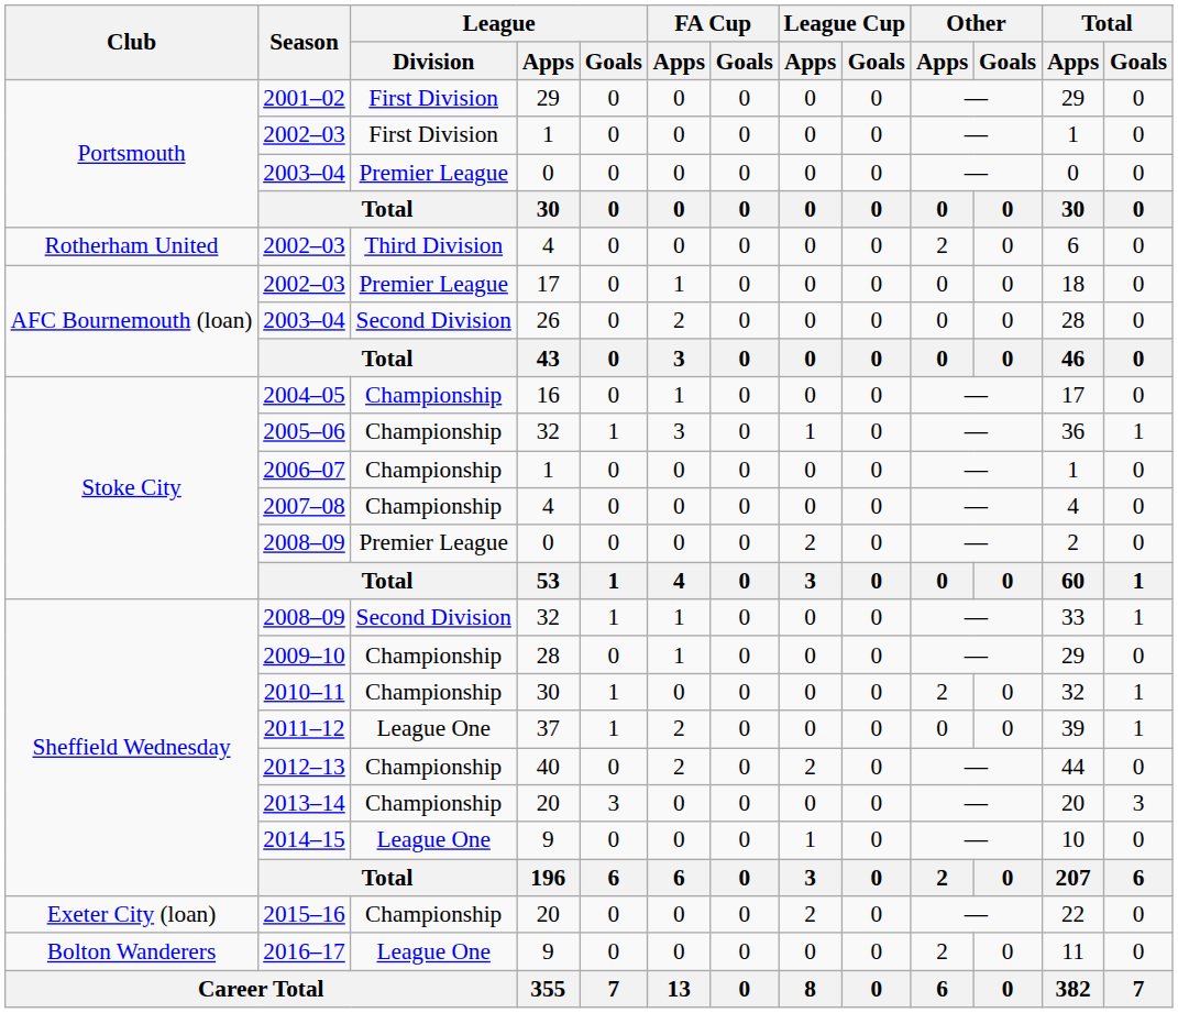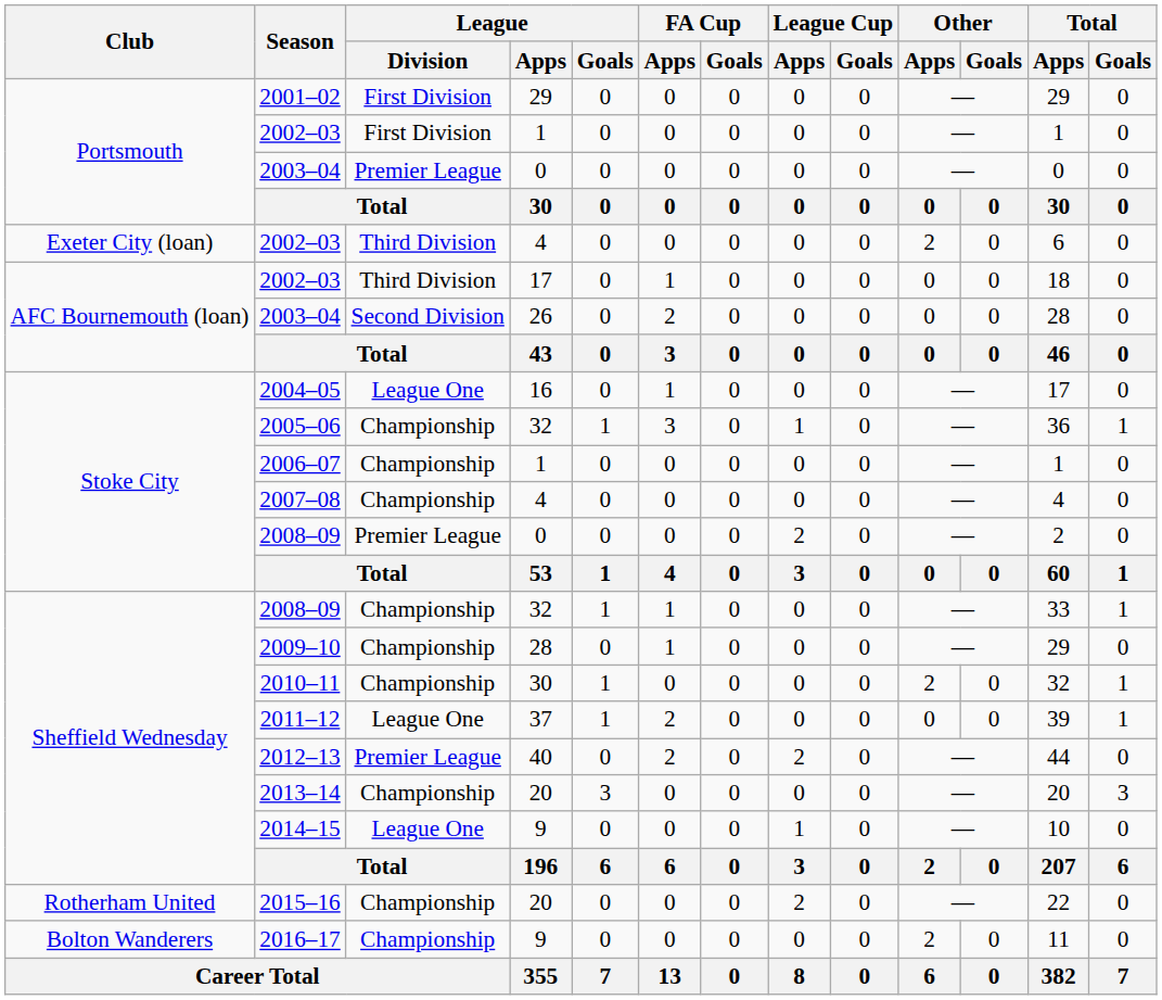2002–03 / 4 | Club: Rotherham United -> Exeter City (loan)
2002–03 / 17 | League / Division: Premier League -> Third Division
2004–05 | League / Division: Championship -> League One
2008–09 / 32 | League / Division: Second Division -> Championship
2012–13 | League / Division: Championship -> Premier League
2015–16 | Club: Exeter City (loan) -> Rotherham United
2016–17 | League / Division: League One -> Championship
